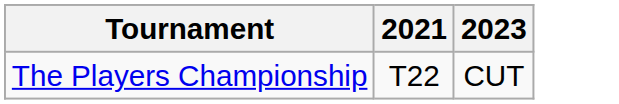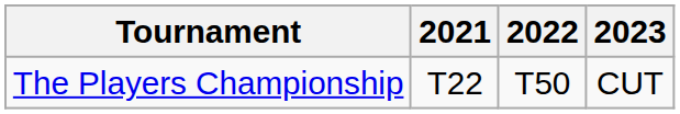+ column: 2022 | T50
